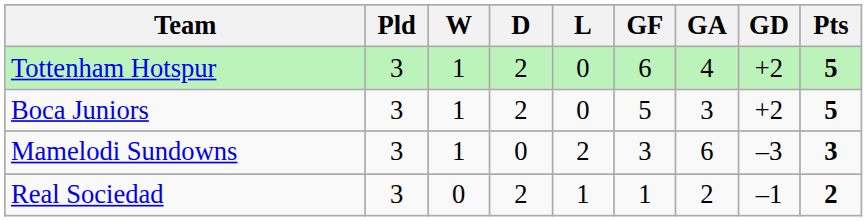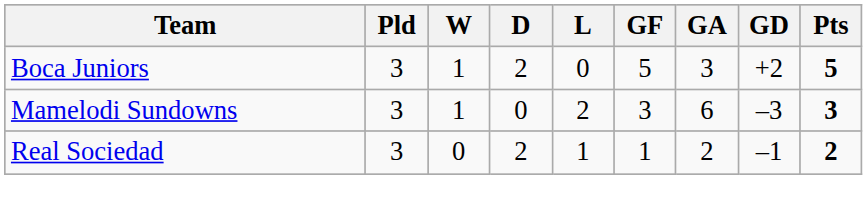- row: Tottenham Hotspur | 3 | 1 | 2 | 0 | 6 | 4 | +2 | 5
